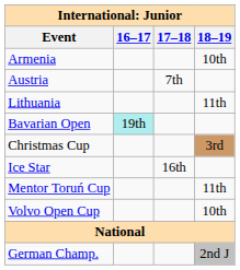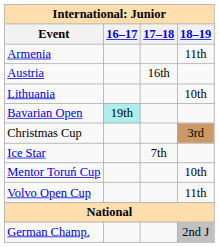Armenia | 18–19: 10th -> 11th
Austria | 17–18: 7th -> 16th
Lithuania | 18–19: 11th -> 10th
Ice Star | 17–18: 16th -> 7th
Mentor Toruń Cup | 18–19: 11th -> 10th
Volvo Open Cup | 18–19: 10th -> 11th
